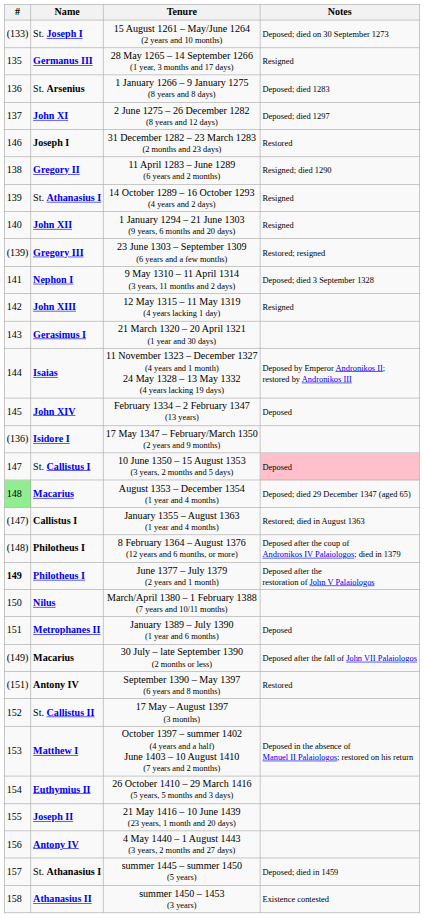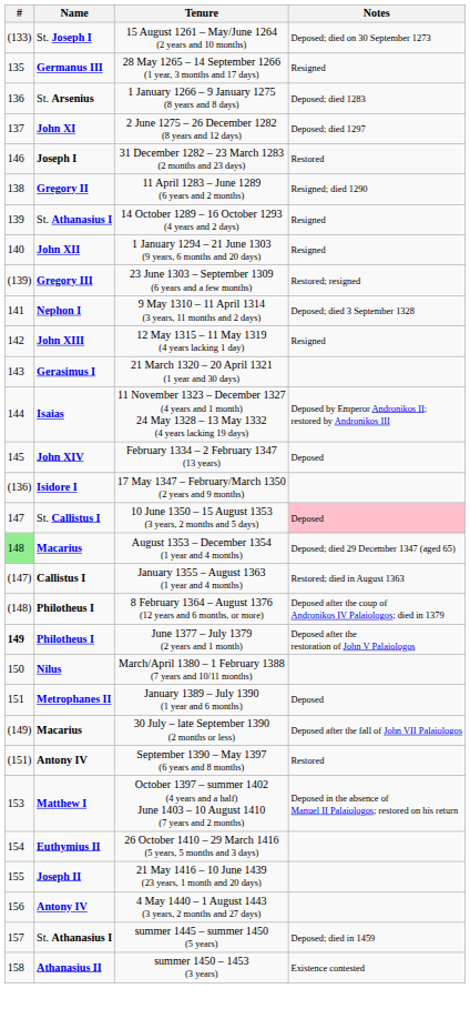- row: 152 | St. Callistus II | 17 May – August 1397 (3 months)
